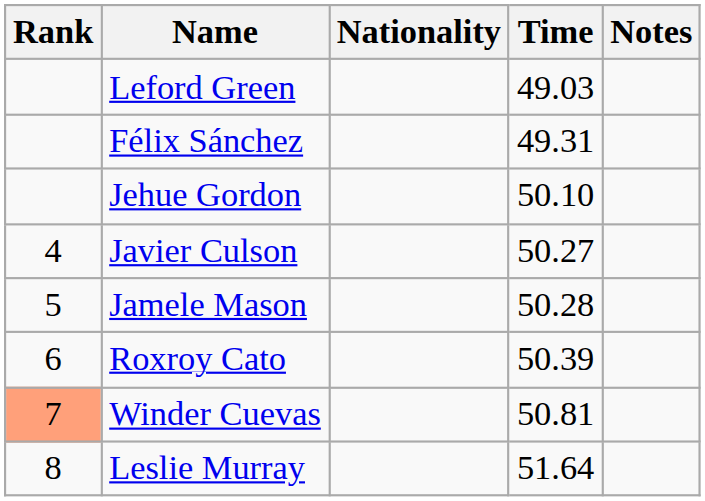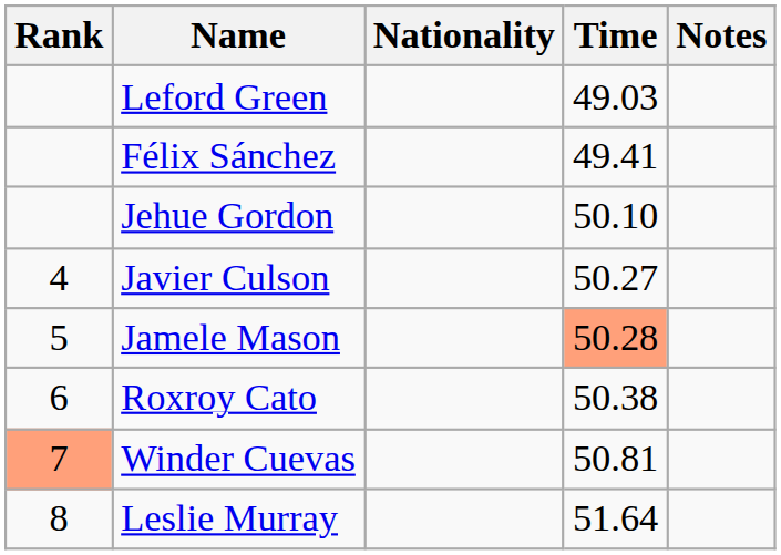Félix Sánchez | Time: 49.31 -> 49.41
Jamele Mason | Time: no background -> lightsalmon background
Roxroy Cato | Time: 50.39 -> 50.38
